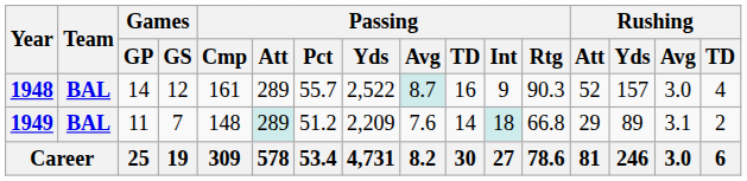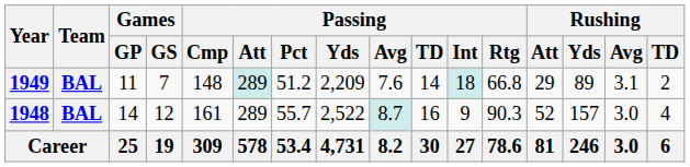rows swapped: 1948 <-> 1949
